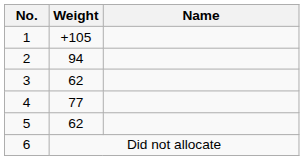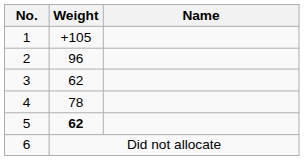2 | Weight: 94 -> 96
4 | Weight: 77 -> 78
5 | Weight: normal -> bold
